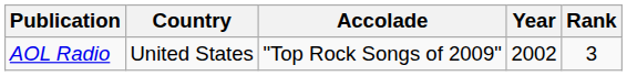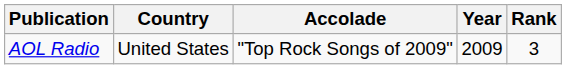AOL Radio | Year: 2002 -> 2009
